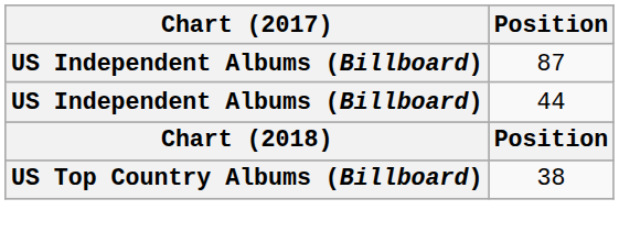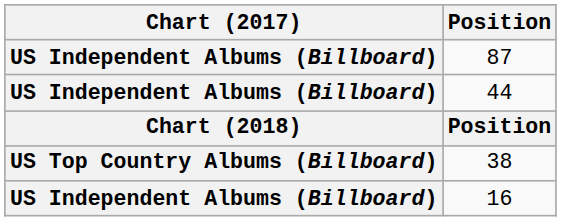+ row: US Independent Albums (Billboard) | 16
